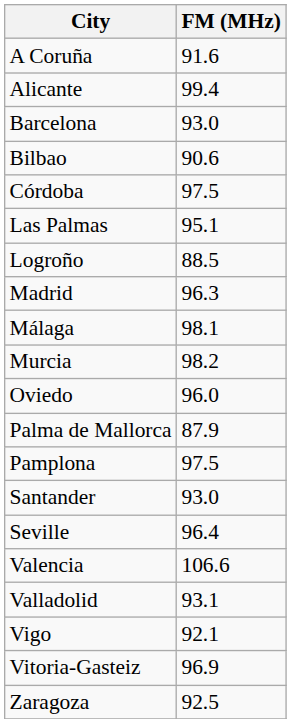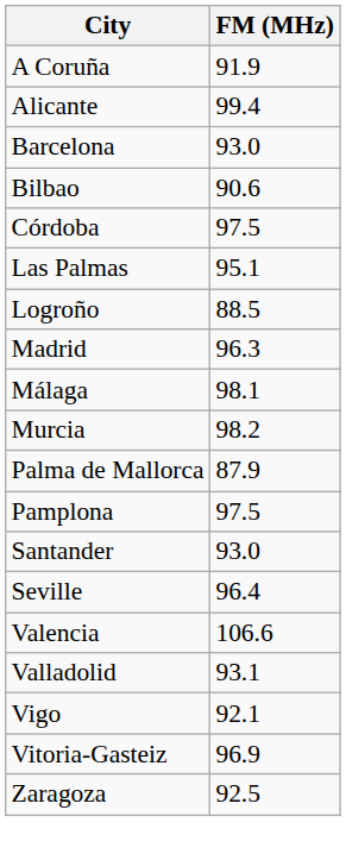A Coruña | FM (MHz): 91.6 -> 91.9
- row: Oviedo | 96.0
